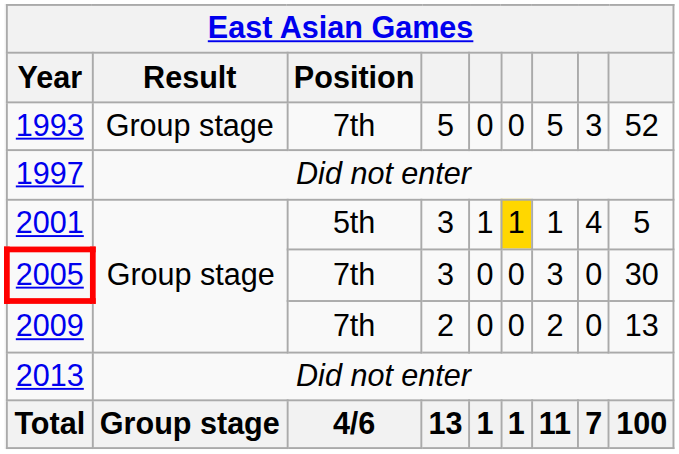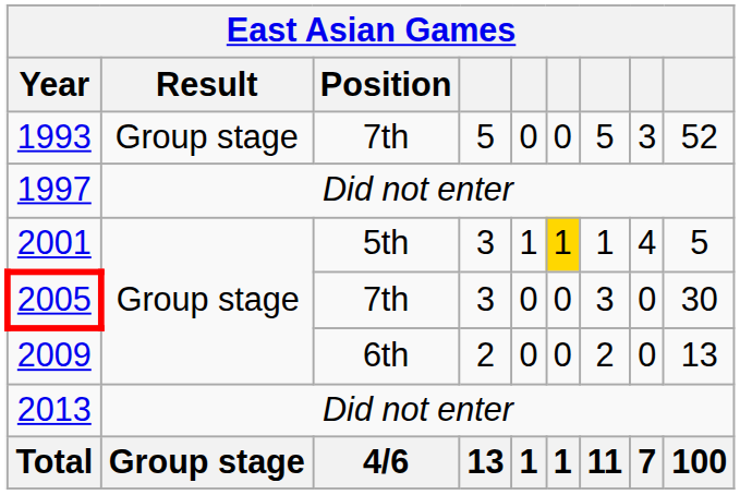2009 | Position: 7th -> 6th
